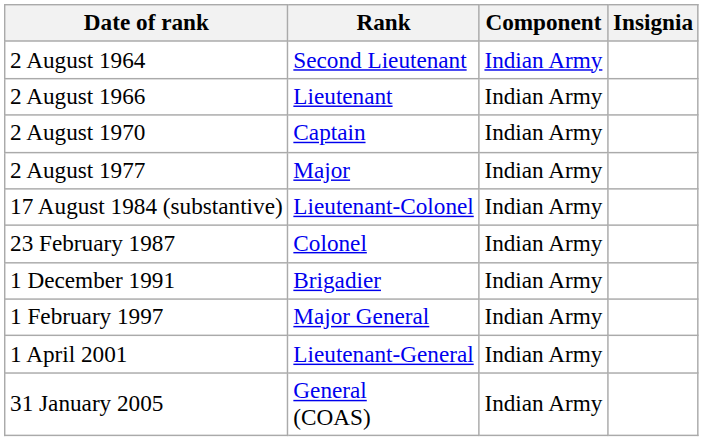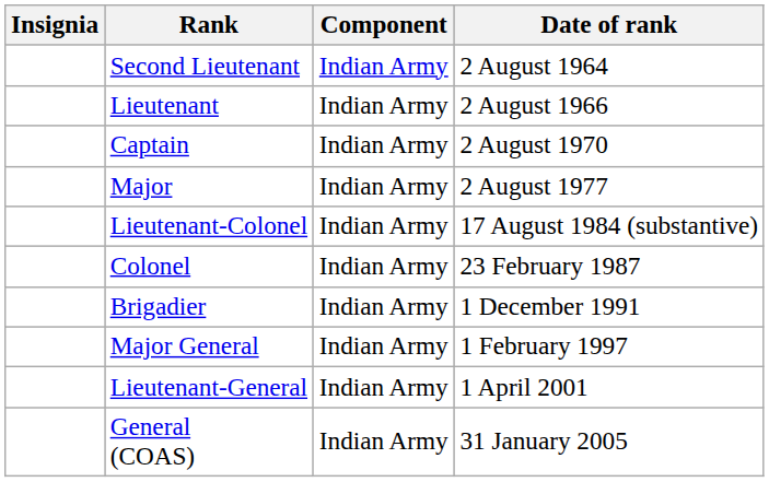columns swapped: Insignia <-> Date of rank
